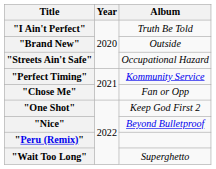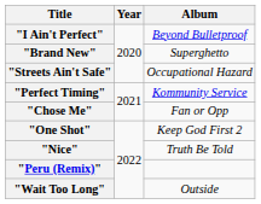"I Ain't Perfect" | Album: Truth Be Told -> Beyond Bulletproof
"Brand New" | Album: Outside -> Superghetto
"Nice" | Album: Beyond Bulletproof -> Truth Be Told
"Wait Too Long" | Album: Superghetto -> Outside
